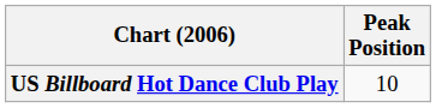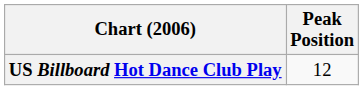US Billboard Hot Dance Club Play | Peak Position: 10 -> 12
